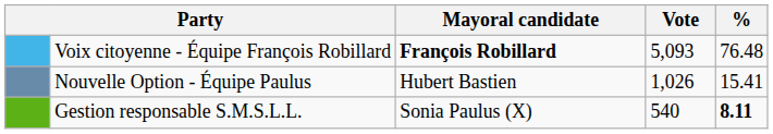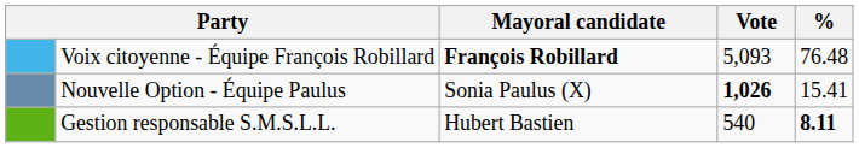Nouvelle Option - Équipe Paulus | Mayoral candidate: Hubert Bastien -> Sonia Paulus (X)
Nouvelle Option - Équipe Paulus | Vote: normal -> bold
Gestion responsable S.M.S.L.L. | Mayoral candidate: Sonia Paulus (X) -> Hubert Bastien
